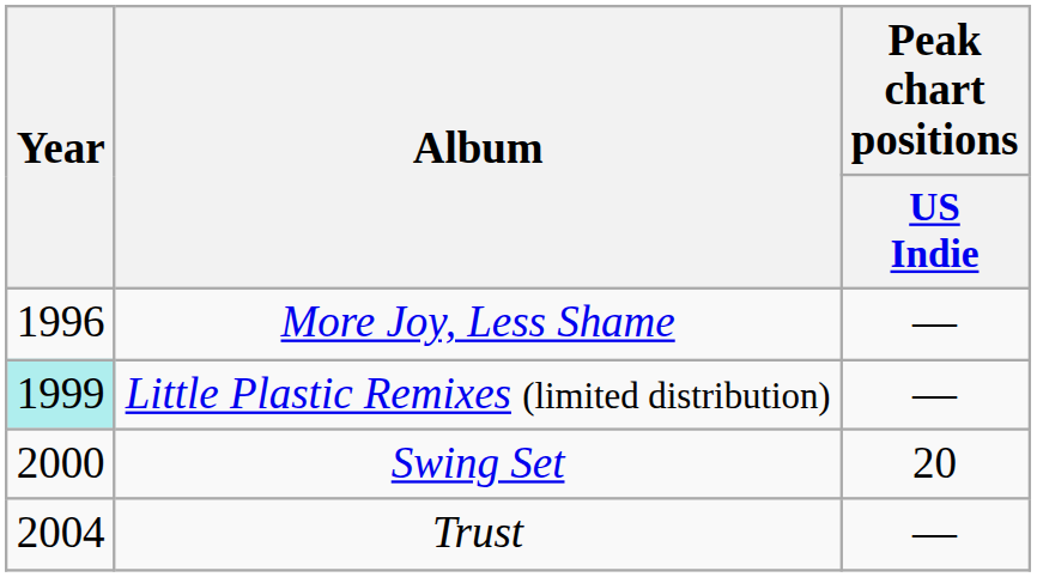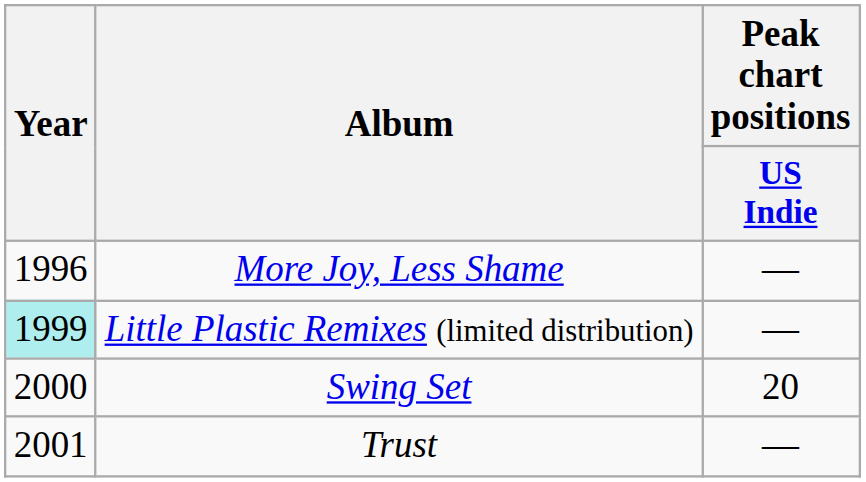Trust | Year: 2004 -> 2001
